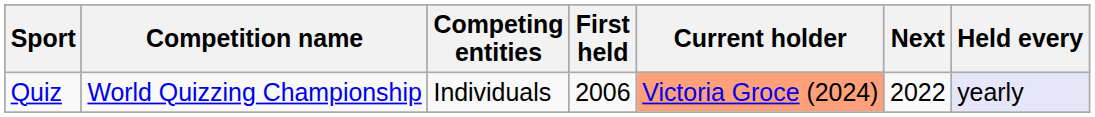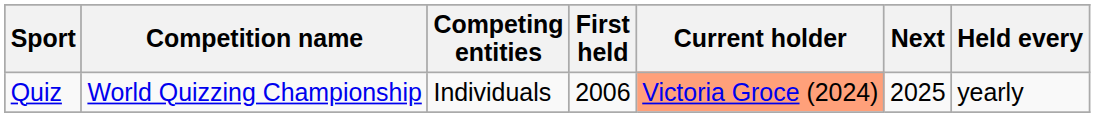Quiz | Next: 2022 -> 2025
Quiz | Held every: lavender background -> no background
